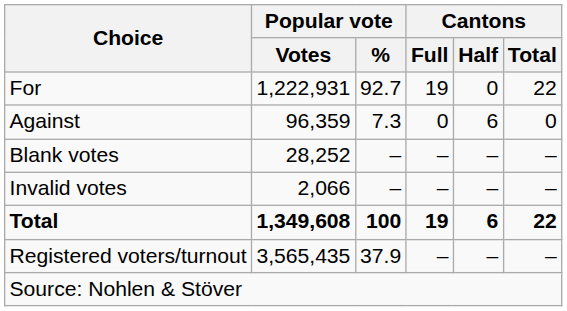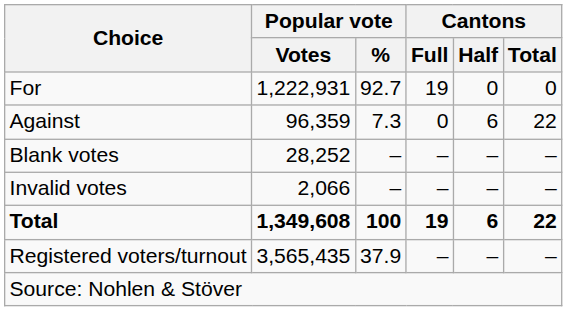For | Cantons / Total: 22 -> 0
Against | Cantons / Total: 0 -> 22
